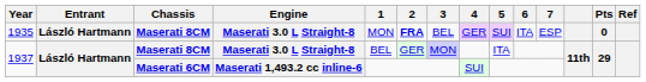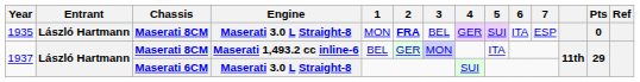1937 / Maserati 8CM | Engine: Maserati 3.0 L Straight-8 -> Maserati 1,493.2 cc inline-6
1937 / Maserati 6CM | Engine: Maserati 1,493.2 cc inline-6 -> Maserati 3.0 L Straight-8
